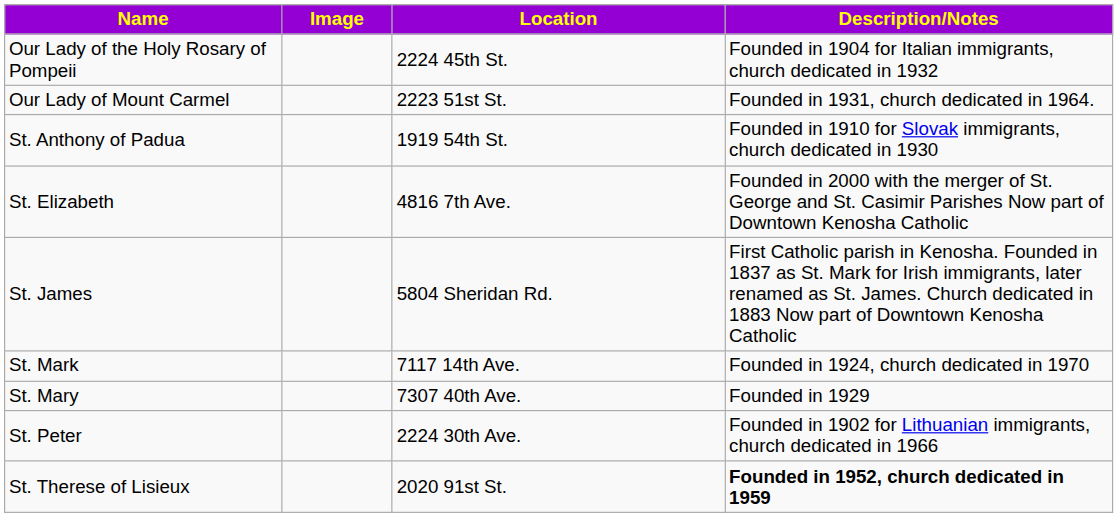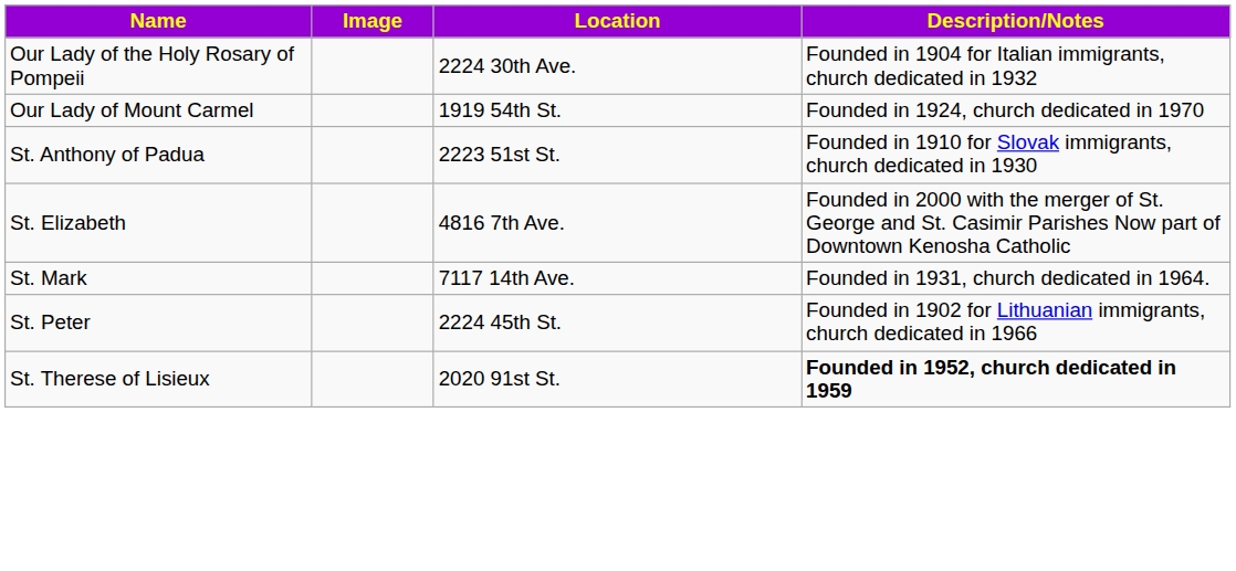Our Lady of the Holy Rosary of Pompeii | Location: 2224 45th St. -> 2224 30th Ave.
Our Lady of Mount Carmel | Location: 2223 51st St. -> 1919 54th St.
Our Lady of Mount Carmel | Description/Notes: Founded in 1931, church dedicated in 1964. -> Founded in 1924, church dedicated in 1970
St. Anthony of Padua | Location: 1919 54th St. -> 2223 51st St.
- row: St. James | 5804 Sheridan Rd. | First Catholic parish in Kenosha. Founded in 1837 as St. Mark for Irish immigrants, later renamed as St. James. Church dedicated in 1883 Now part of Downtown Kenosha Catholic
St. Mark | Description/Notes: Founded in 1924, church dedicated in 1970 -> Founded in 1931, church dedicated in 1964.
- row: St. Mary | 7307 40th Ave. | Founded in 1929
St. Peter | Location: 2224 30th Ave. -> 2224 45th St.
